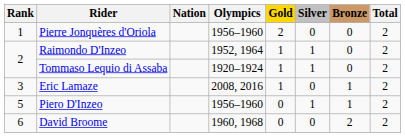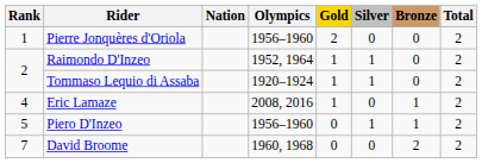Eric Lamaze | Rank: 3 -> 4
David Broome | Rank: 6 -> 7
